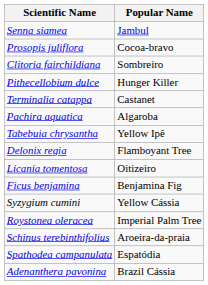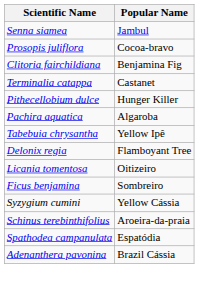Clitoria fairchildiana | Popular Name: Sombreiro -> Benjamina Fig
rows swapped: Terminalia catappa <-> Pithecellobium dulce
Ficus benjamina | Popular Name: Benjamina Fig -> Sombreiro
- row: Roystonea oleracea | Imperial Palm Tree
